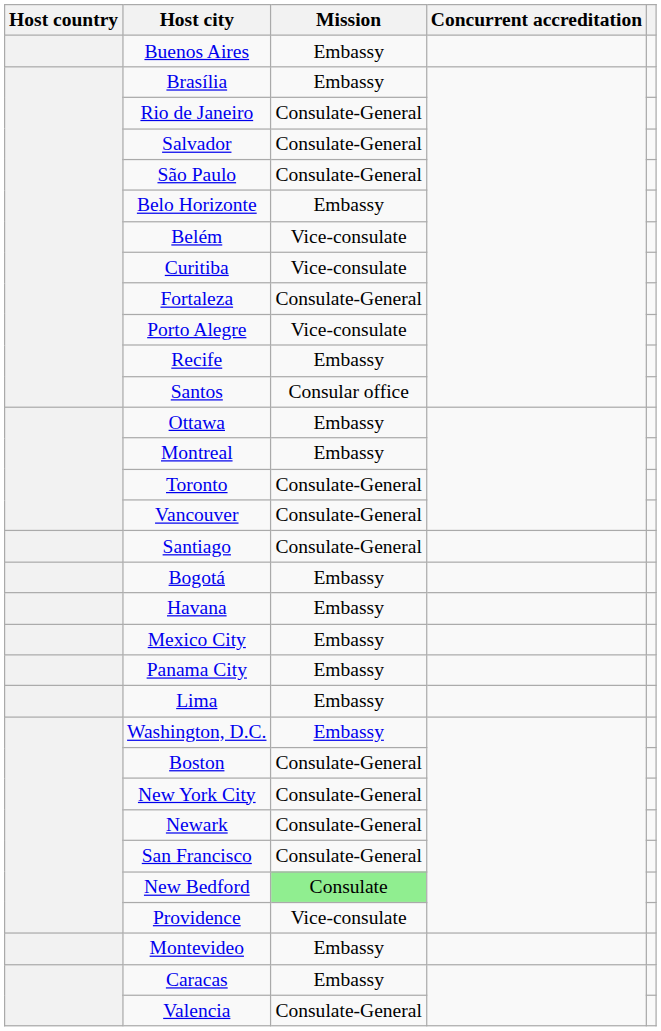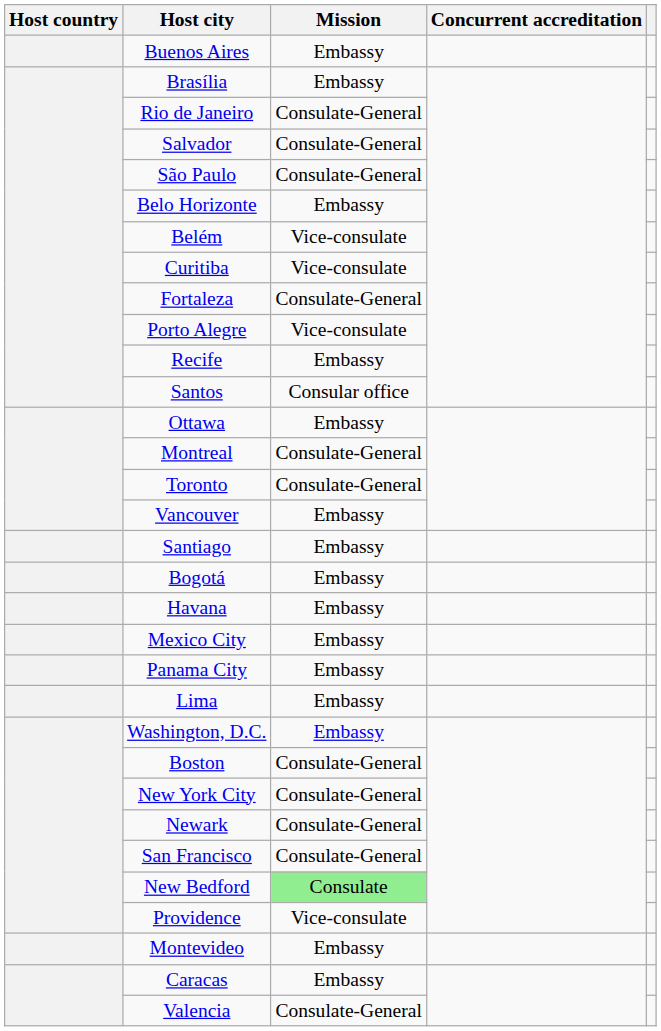Montreal | Mission: Embassy -> Consulate-General
Vancouver | Mission: Consulate-General -> Embassy
Santiago | Mission: Consulate-General -> Embassy
